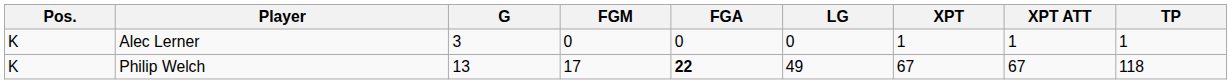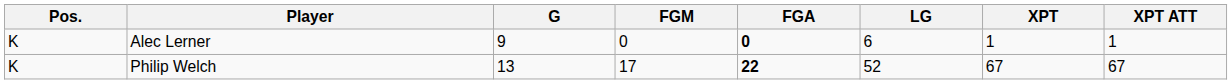- column: TP | 1 | 118
Alec Lerner | G: 3 -> 9
Alec Lerner | FGA: normal -> bold
Alec Lerner | LG: 0 -> 6
Philip Welch | LG: 49 -> 52
